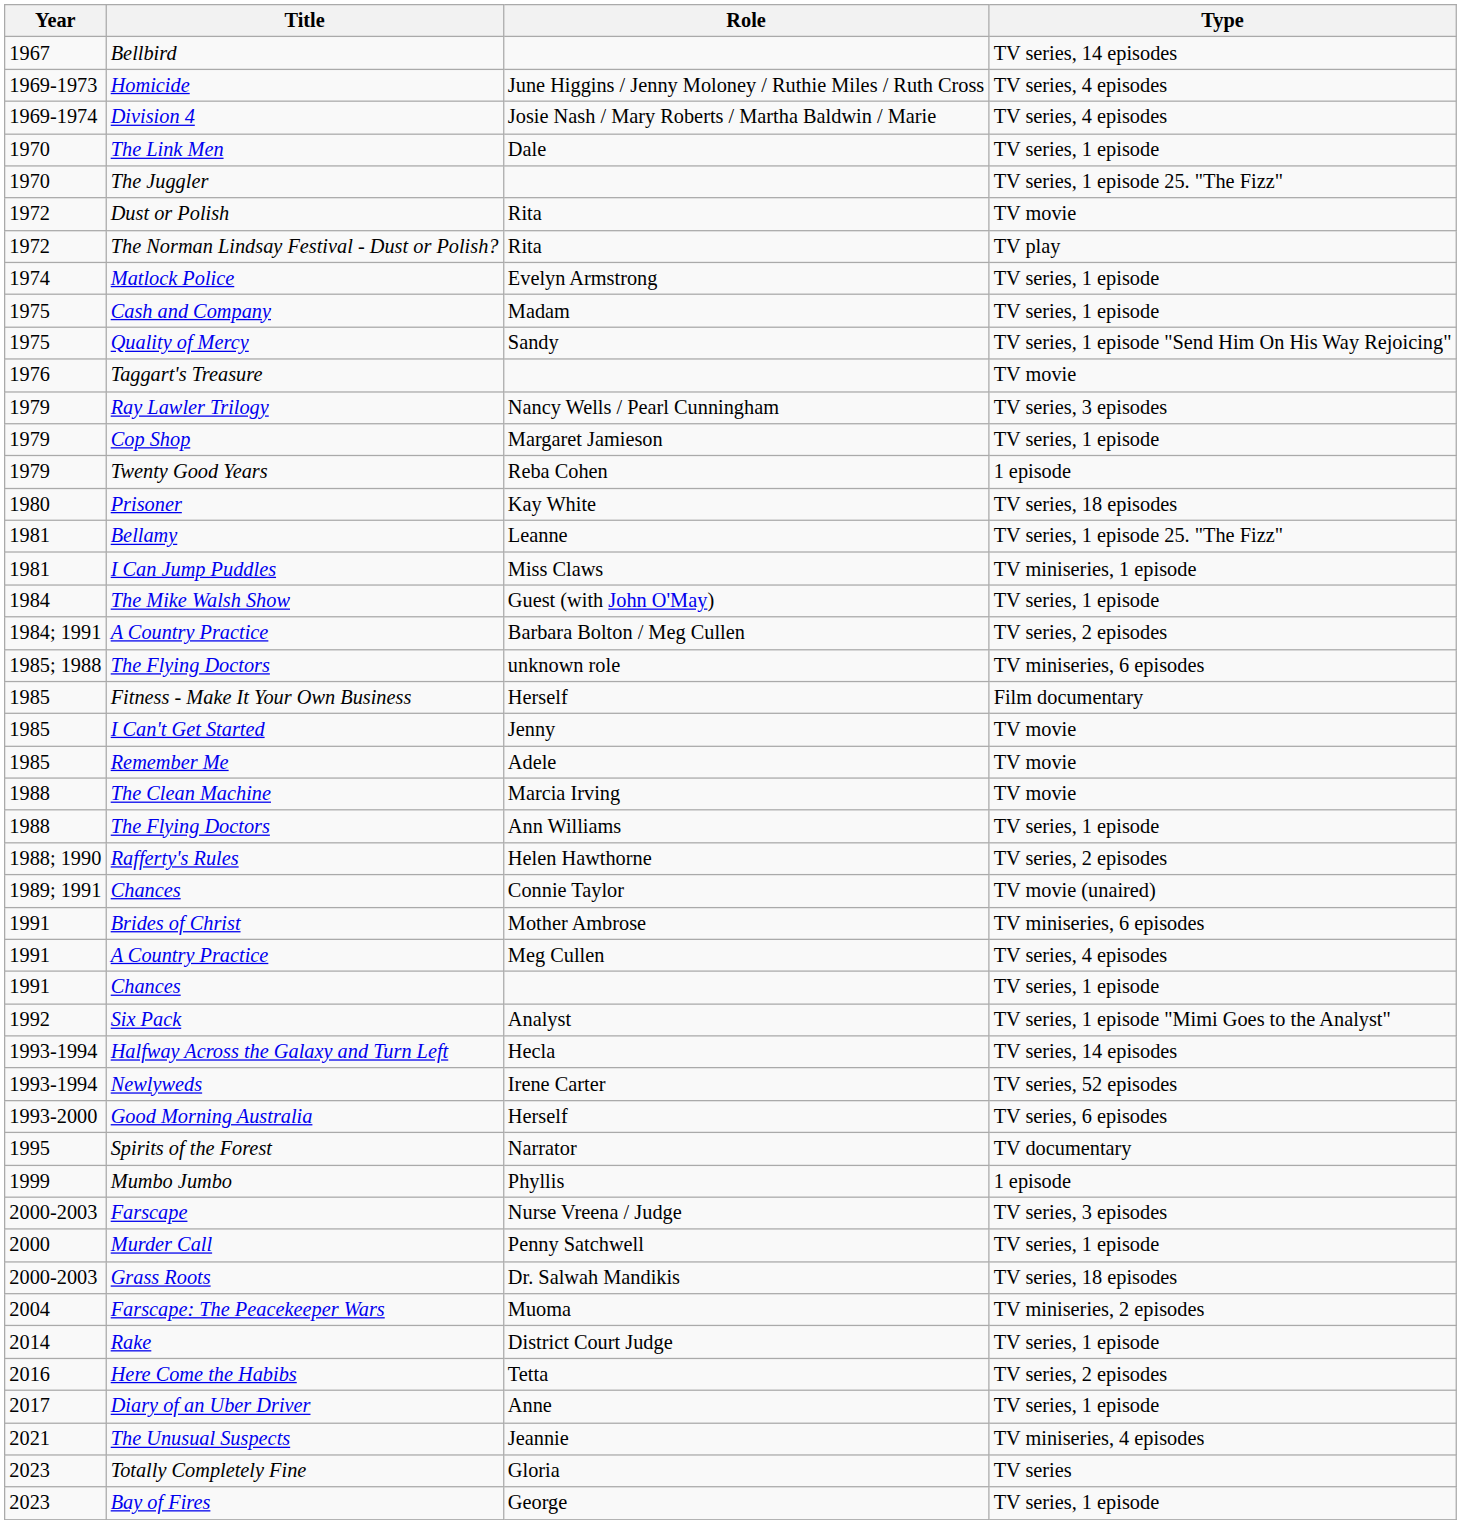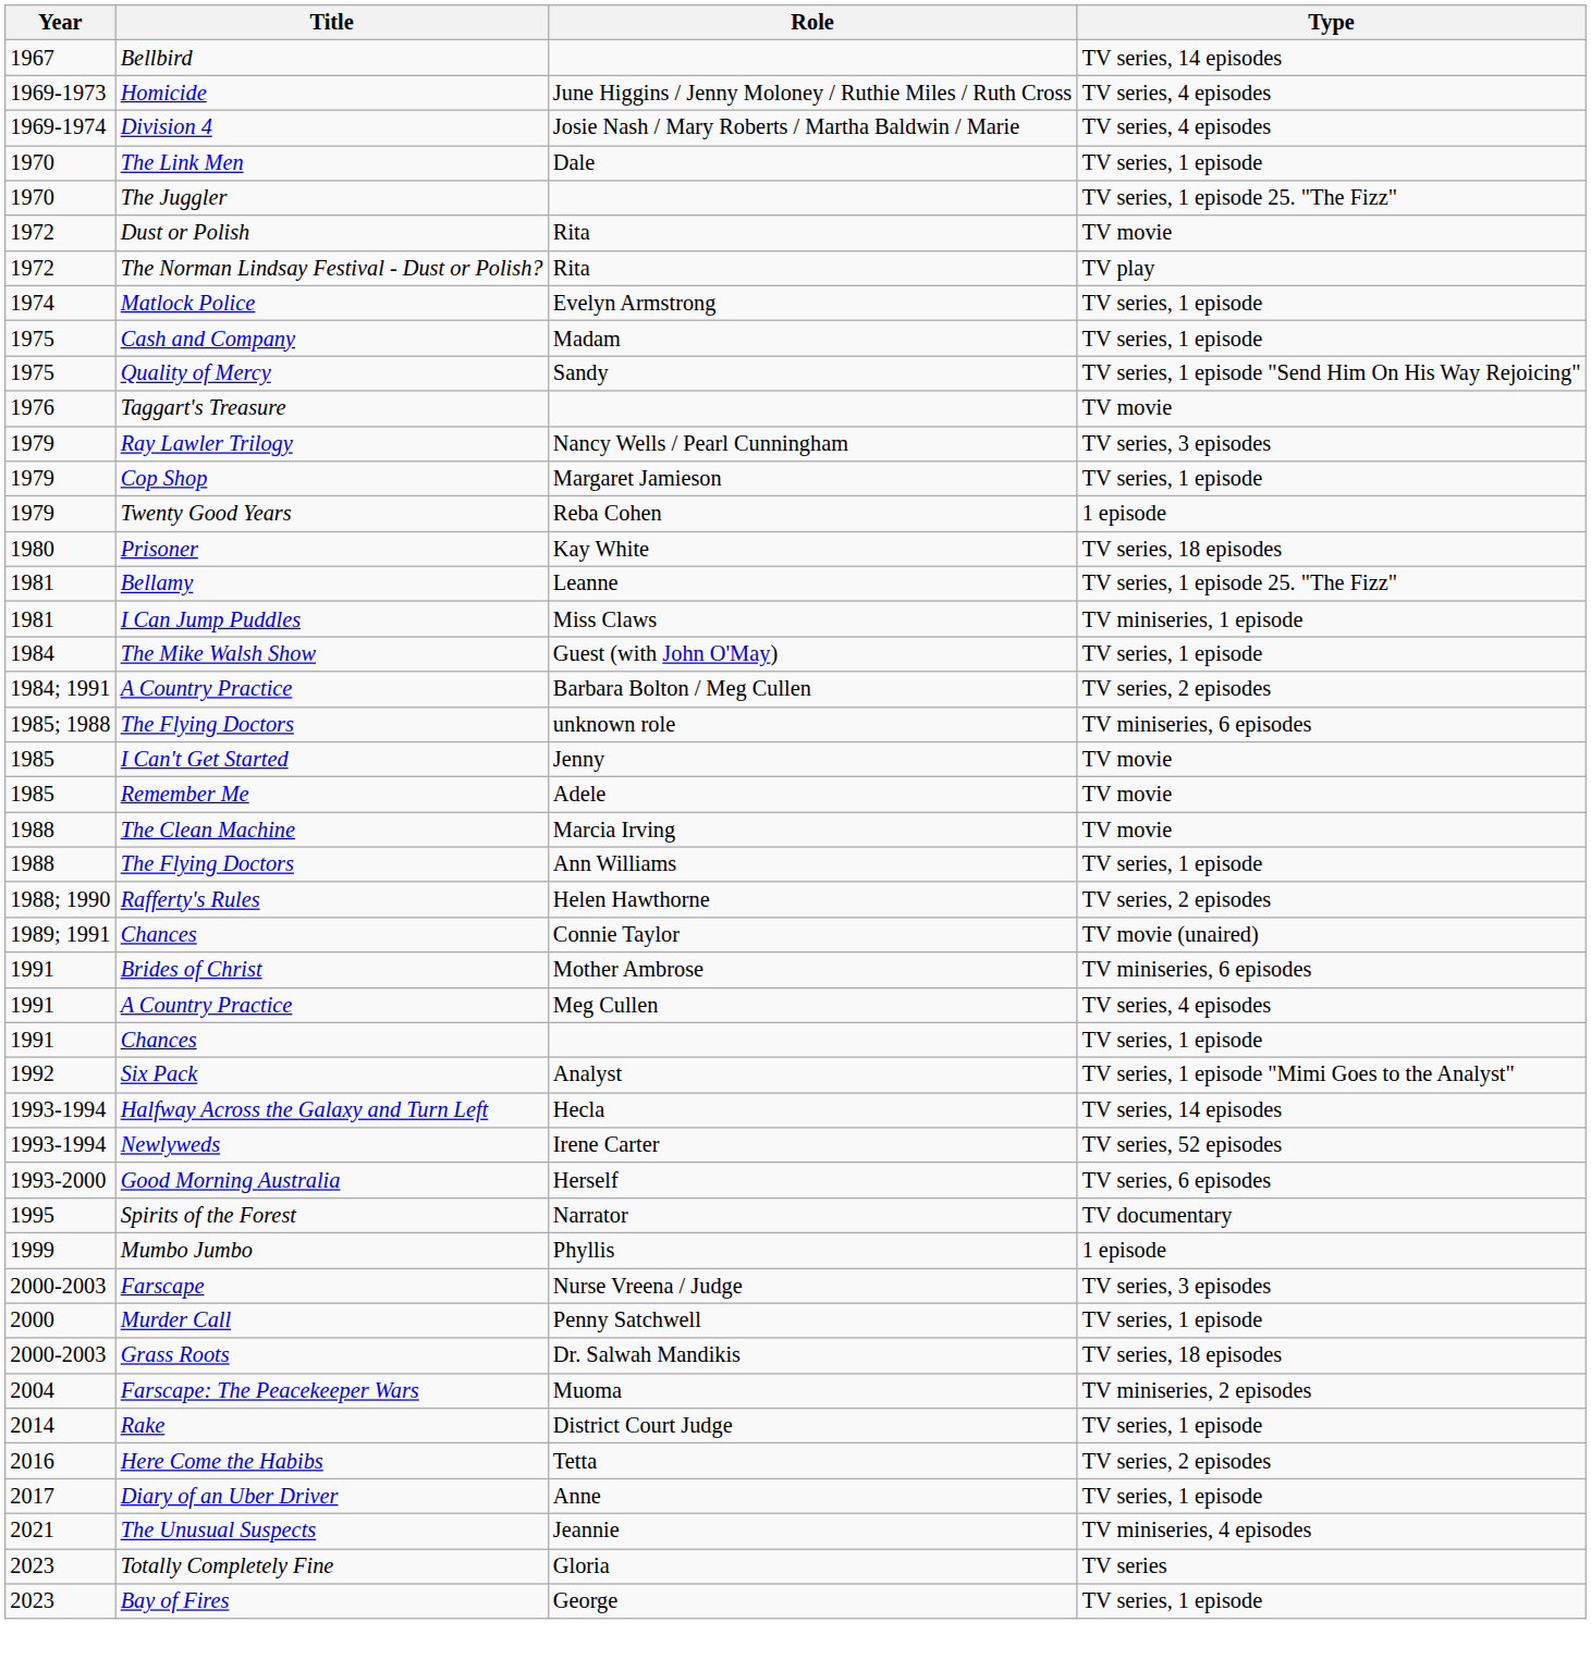- row: 1985 | Fitness - Make It Your Own Business | Herself | Film documentary
